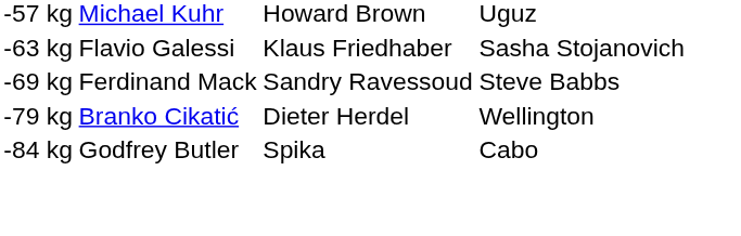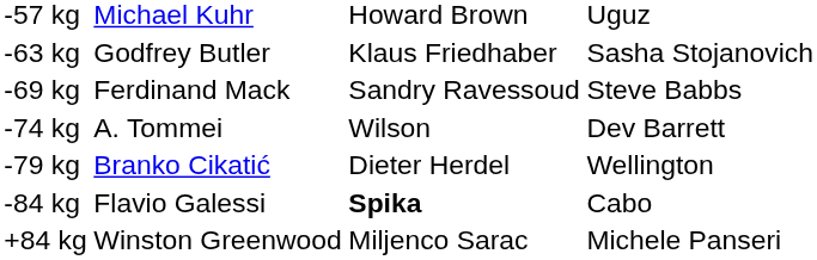-63 kg | column 2: Flavio Galessi -> Godfrey Butler
+ row: -74 kg | A. Tommei | Wilson | Dev Barrett
-84 kg | column 2: Godfrey Butler -> Flavio Galessi
-84 kg | column 3: normal -> bold
+ row: +84 kg | Winston Greenwood | Miljenco Sarac | Michele Panseri
